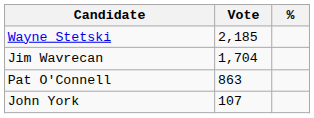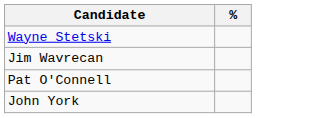- column: Vote | 2,185 | 1,704 | 863 | 107
